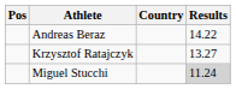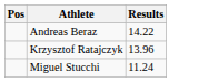- column: Country
Krzysztof Ratajczyk | Results: 13.27 -> 13.96
Miguel Stucchi | Results: lightgrey background -> no background
